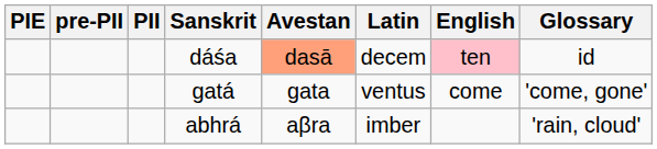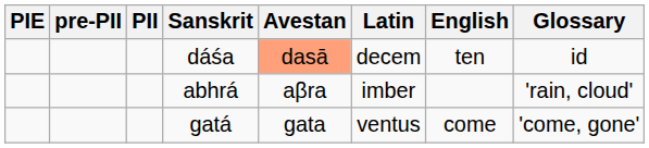dáśa | English: pink background -> no background
rows swapped: gatá <-> abhrá
